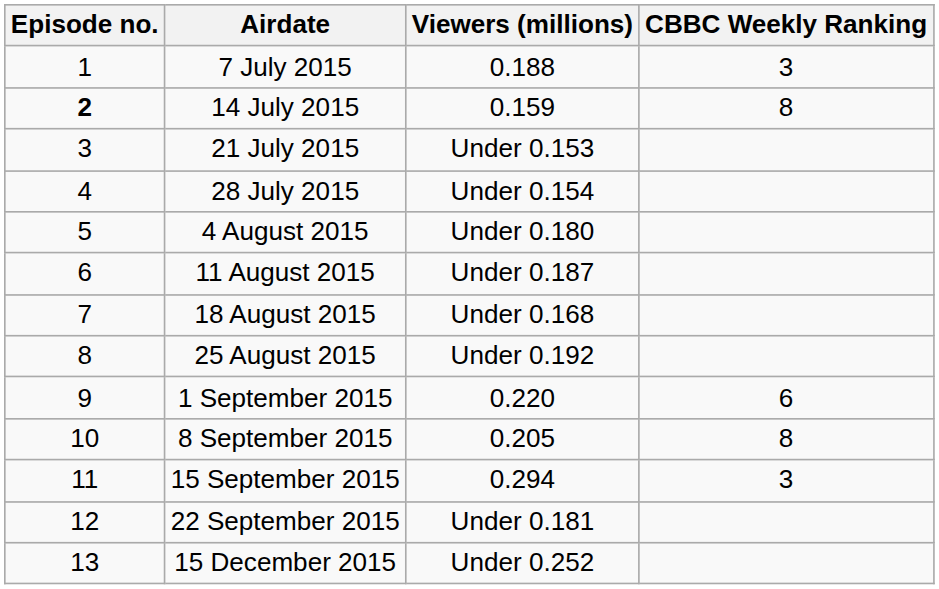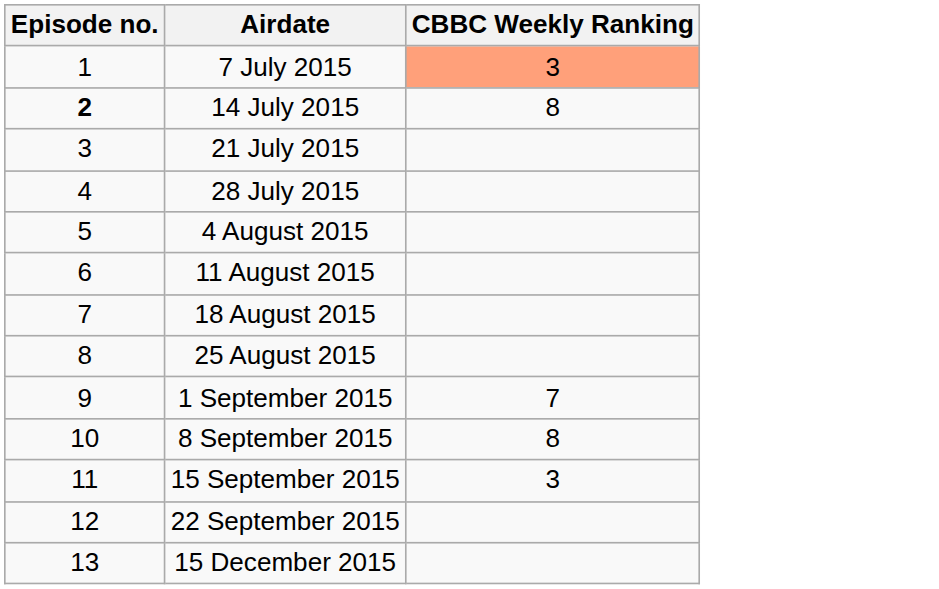- column: Viewers (millions) | 0.188 | 0.159 | Under 0.153 | Under 0.154 | Under 0.180 | Under 0.187 | Under 0.168 | Under 0.192 | 0.220 | 0.205 | 0.294 | Under 0.181 | Under 0.252
7 July 2015 | CBBC Weekly Ranking: no background -> lightsalmon background
1 September 2015 | CBBC Weekly Ranking: 6 -> 7
